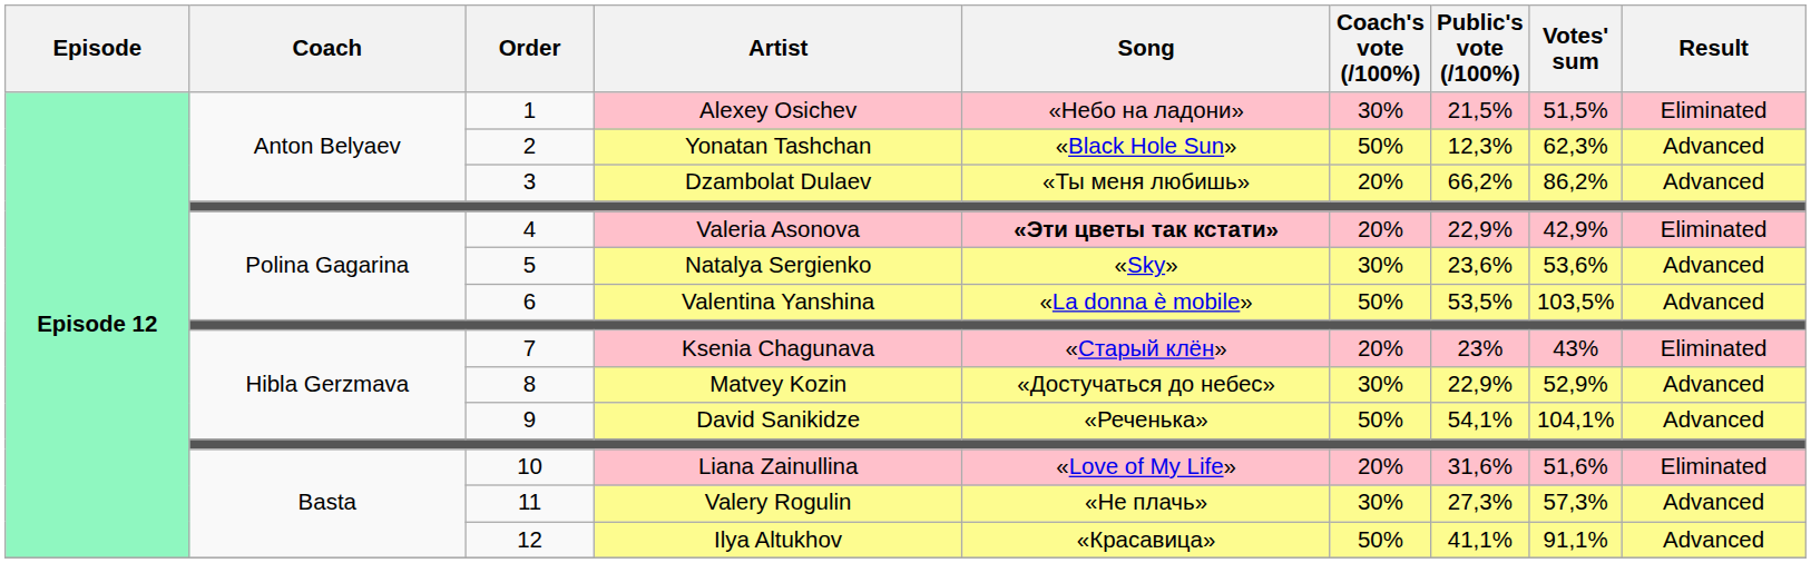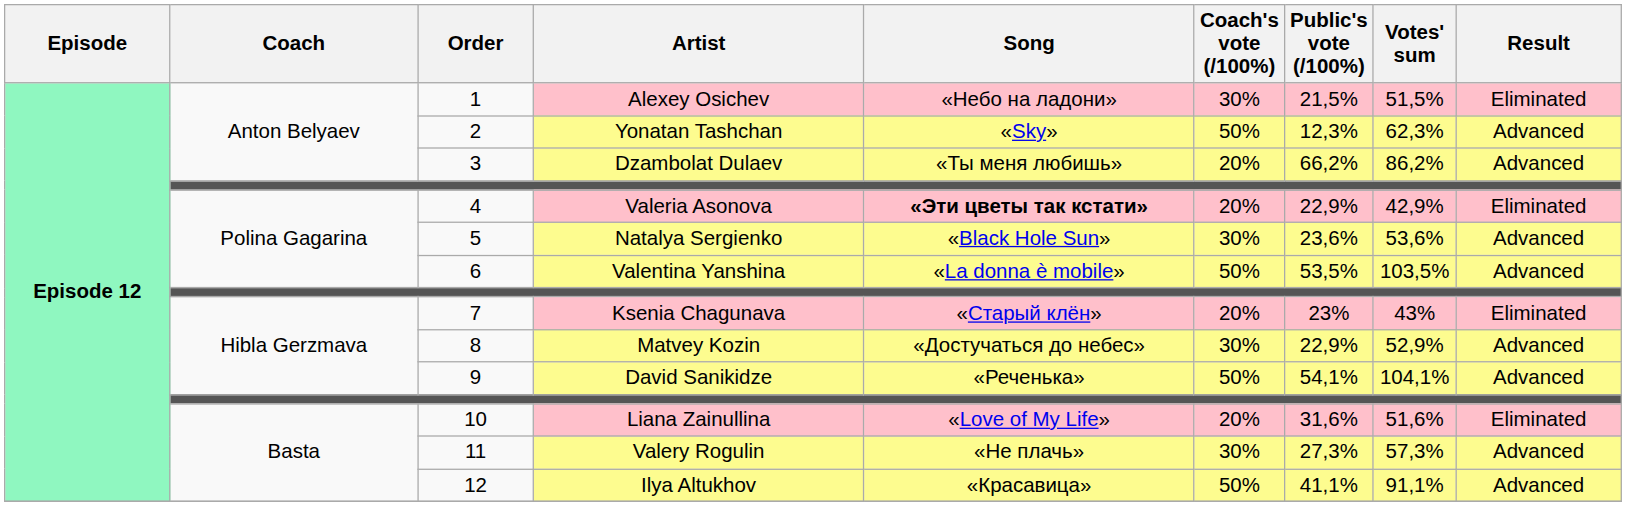2 | Song: «Black Hole Sun» -> «Sky»
5 | Song: «Sky» -> «Black Hole Sun»
